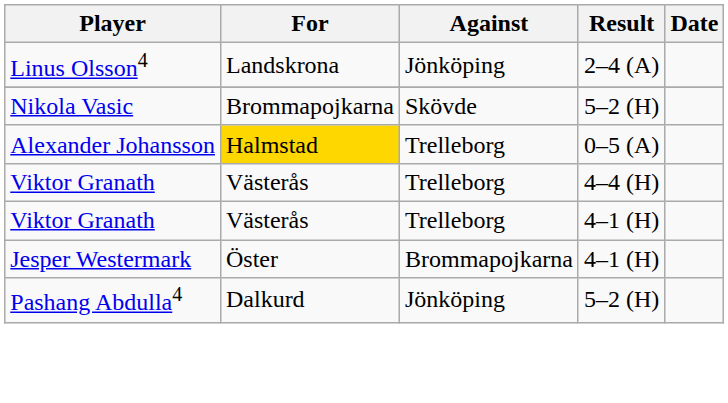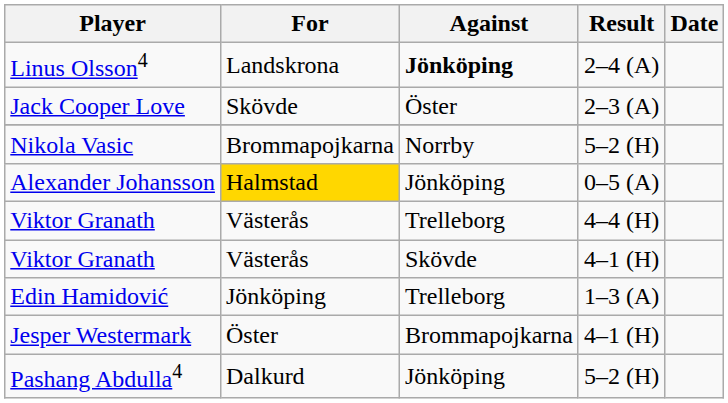Linus Olsson4 | Against: normal -> bold
+ row: Jack Cooper Love | Skövde | Öster | 2–3 (A)
Nikola Vasic | Against: Skövde -> Norrby
Alexander Johansson | Against: Trelleborg -> Jönköping
Viktor Granath / 4–1 (H) | Against: Trelleborg -> Skövde
+ row: Edin Hamidović | Jönköping | Trelleborg | 1–3 (A)
